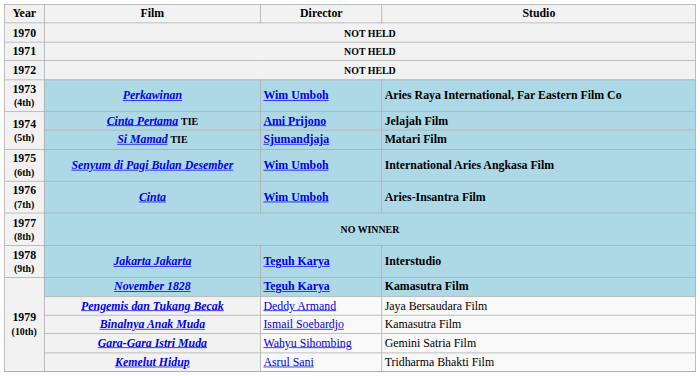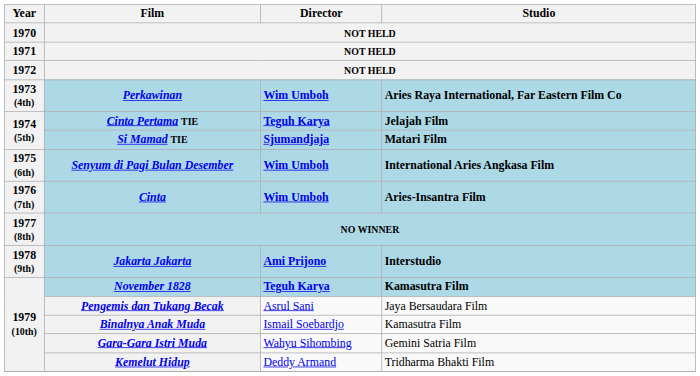Cinta Pertama TIE | Director / NOT HELD: Ami Prijono -> Teguh Karya
Jakarta Jakarta | Director / NOT HELD: Teguh Karya -> Ami Prijono
Pengemis dan Tukang Becak | Director / NOT HELD: Deddy Armand -> Asrul Sani
Kemelut Hidup | Director / NOT HELD: Asrul Sani -> Deddy Armand
